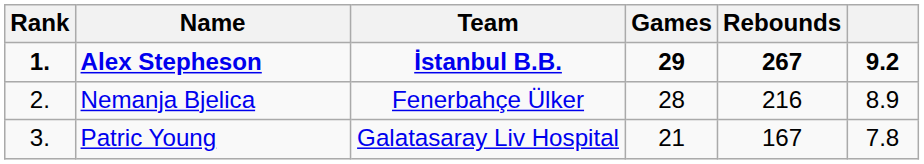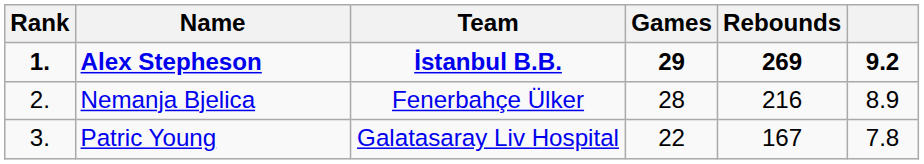Alex Stepheson | Rebounds: 267 -> 269
Patric Young | Games: 21 -> 22
